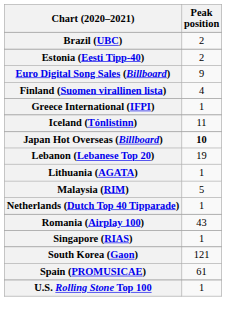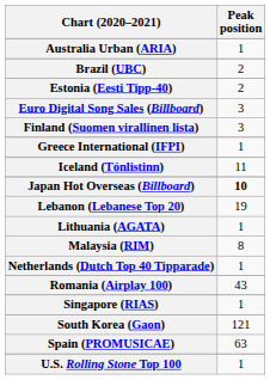+ row: Australia Urban (ARIA) | 1
Euro Digital Song Sales (Billboard) | Peak position: 9 -> 3
Finland (Suomen virallinen lista) | Peak position: 4 -> 3
Malaysia (RIM) | Peak position: 5 -> 8
Spain (PROMUSICAE) | Peak position: 61 -> 63
